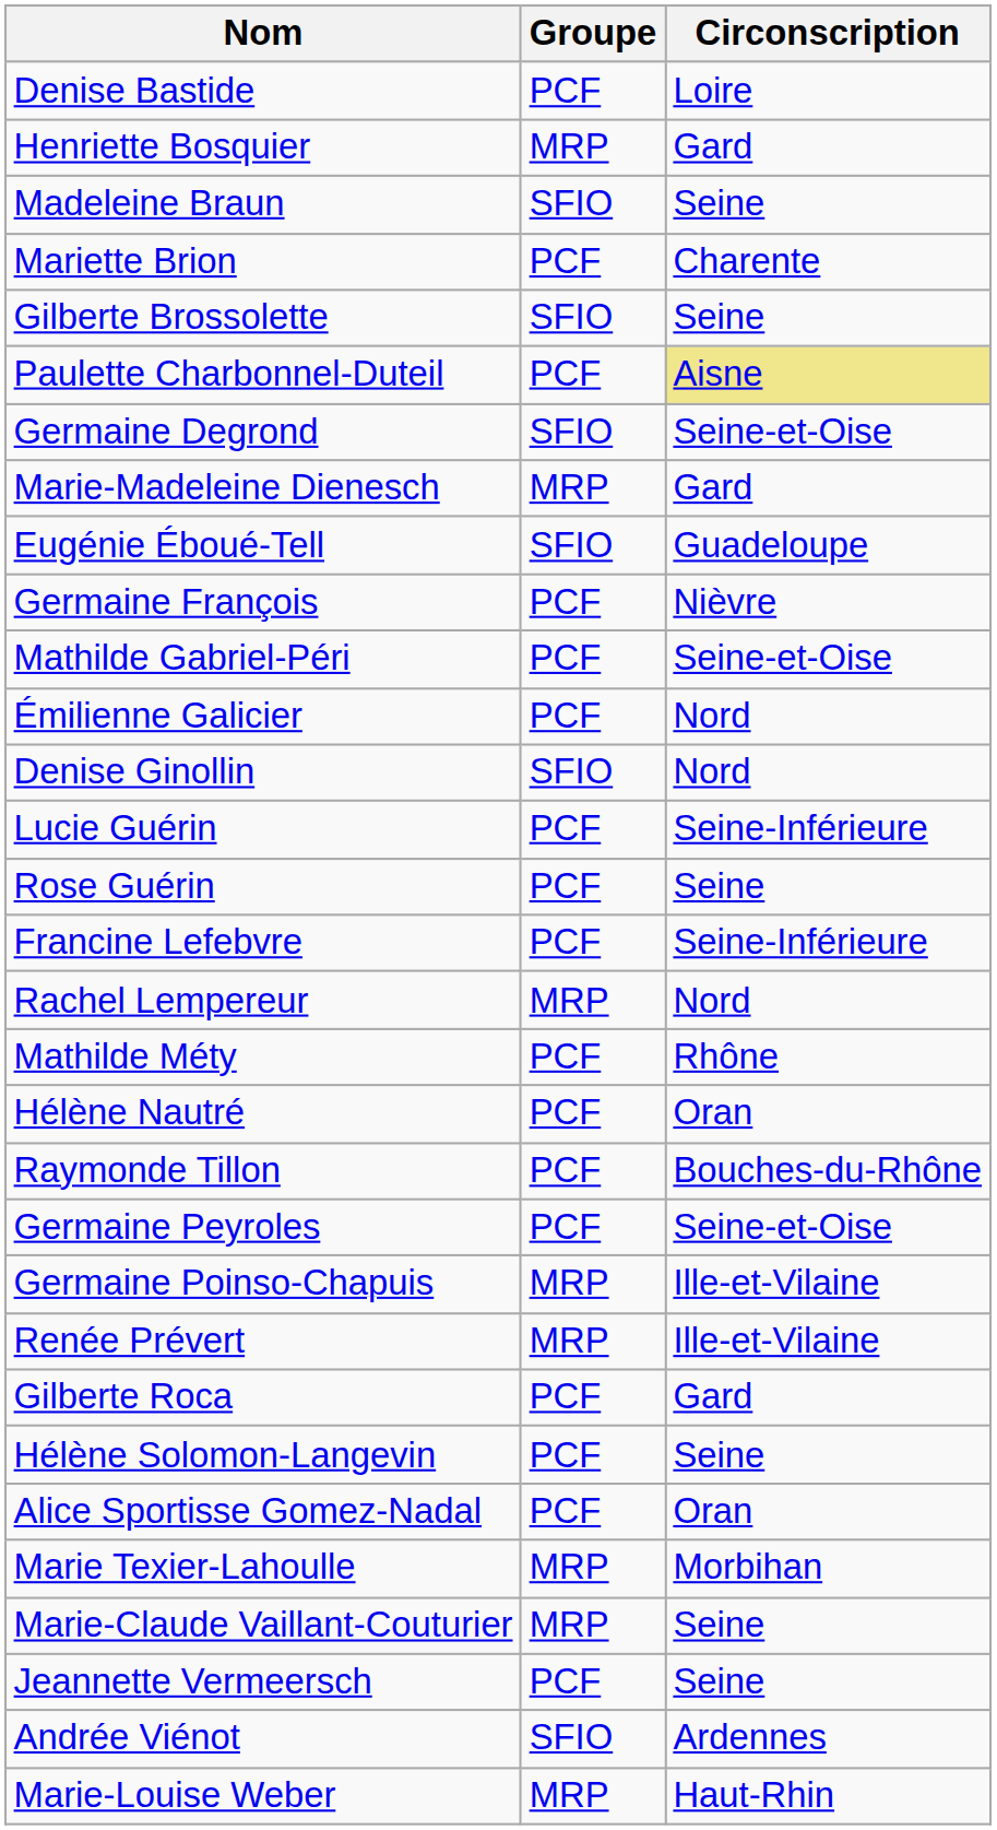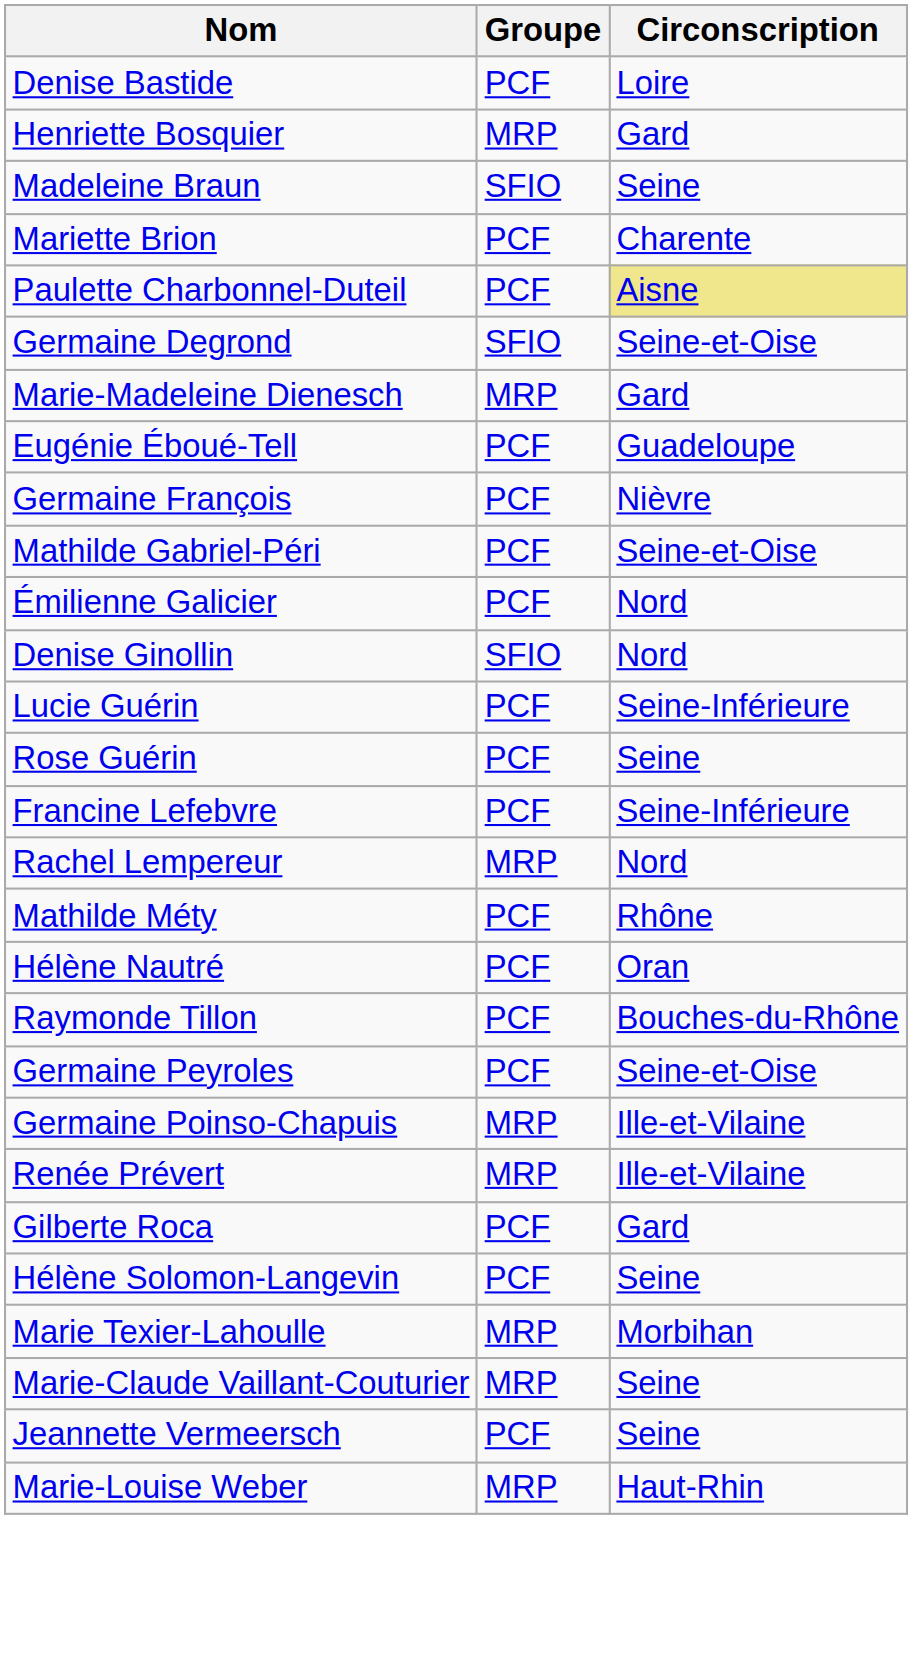- row: Gilberte Brossolette | SFIO | Seine
Eugénie Éboué-Tell | Groupe: SFIO -> PCF
- row: Alice Sportisse Gomez-Nadal | PCF | Oran
- row: Andrée Viénot | SFIO | Ardennes
